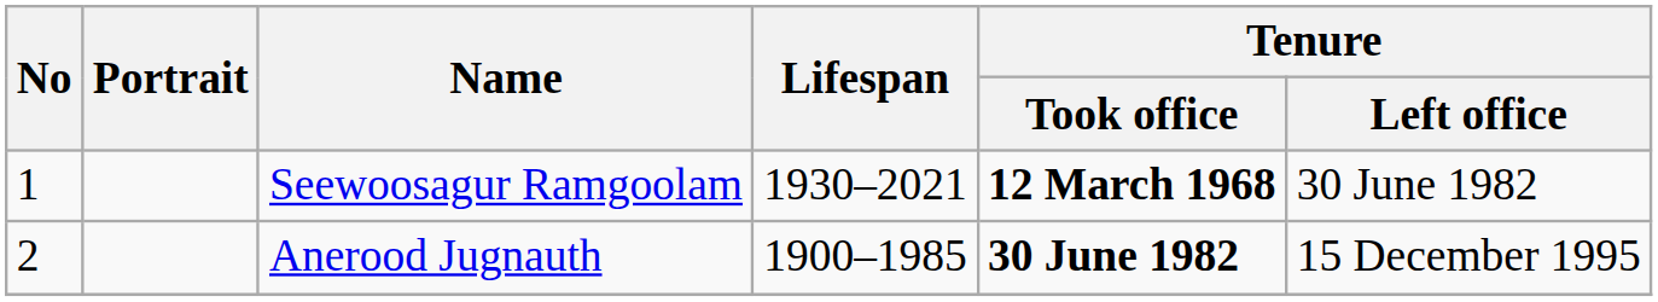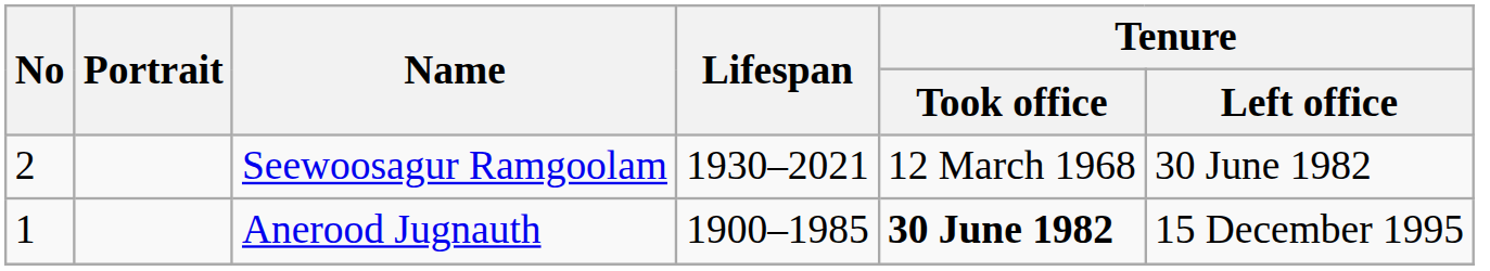Seewoosagur Ramgoolam | No: 1 -> 2
Seewoosagur Ramgoolam | Tenure / Took office: bold -> normal
Anerood Jugnauth | No: 2 -> 1
